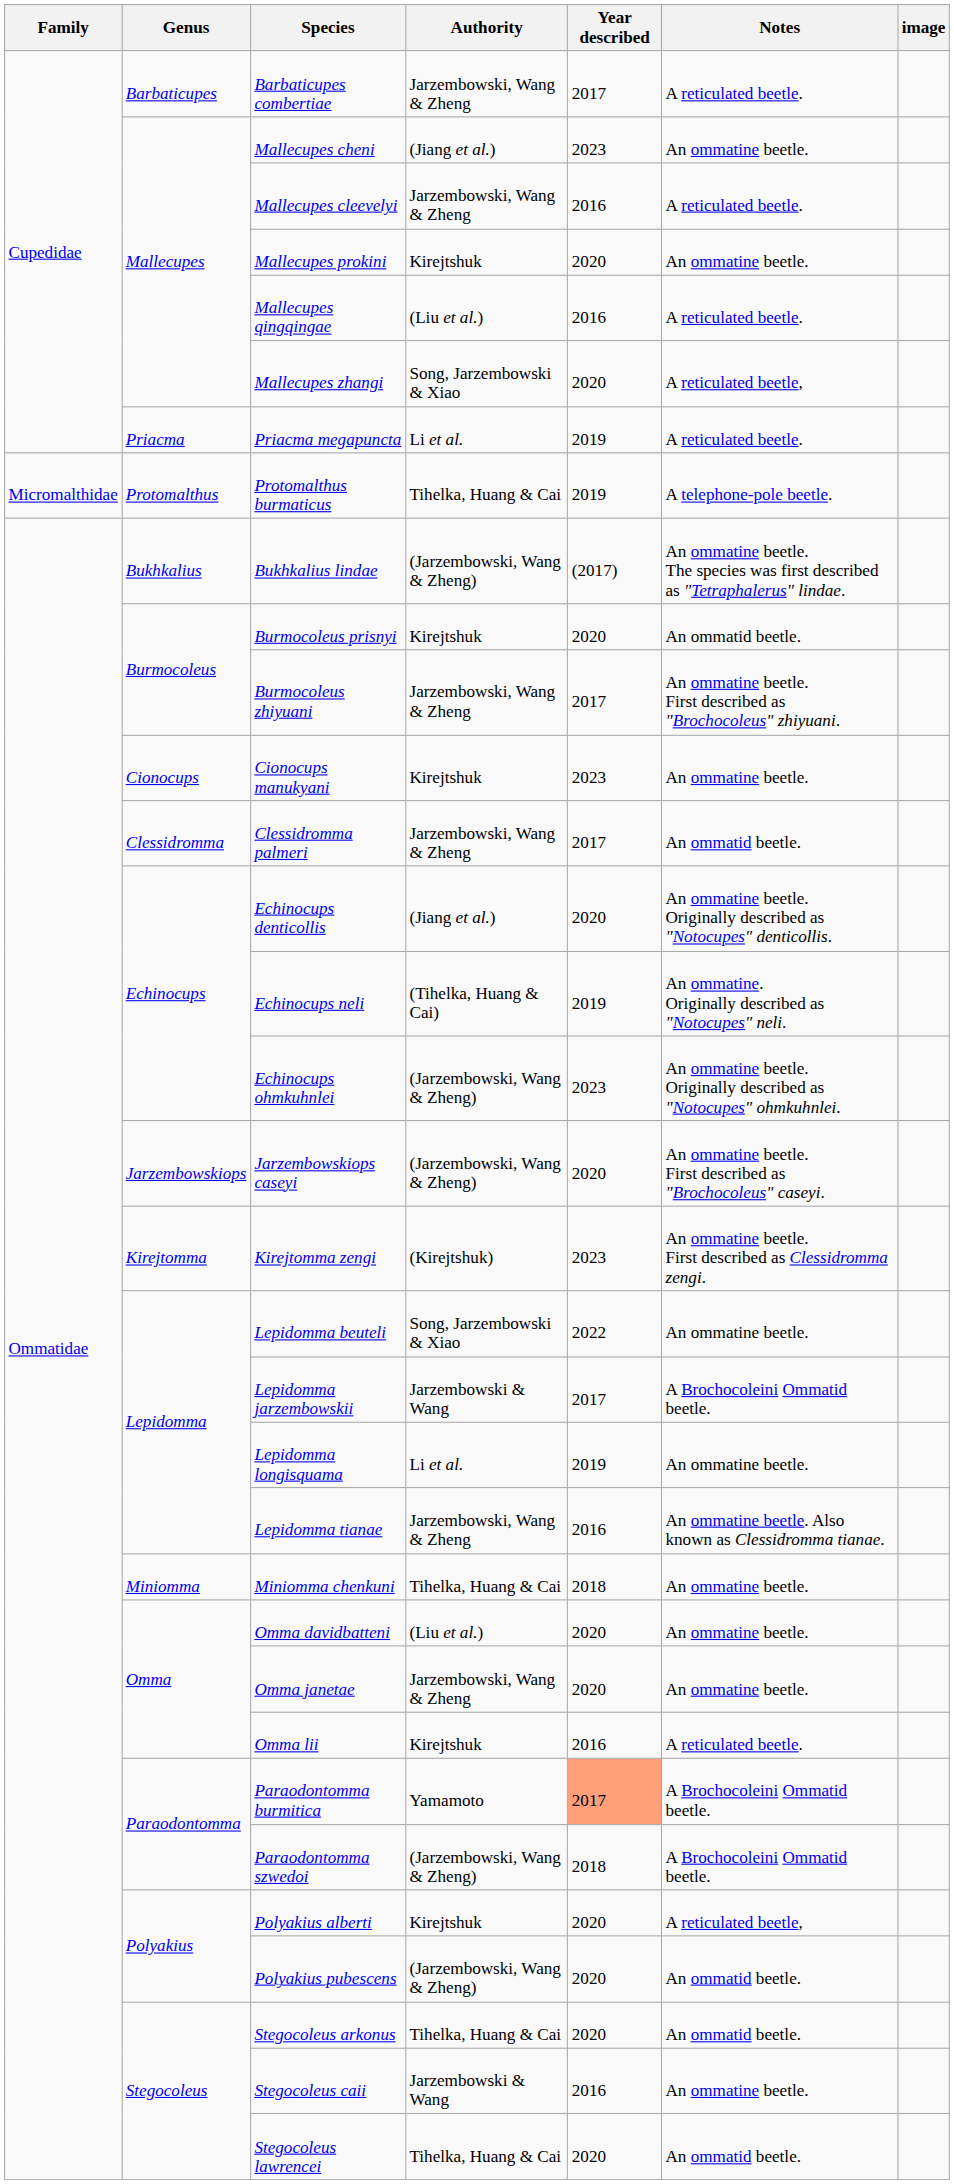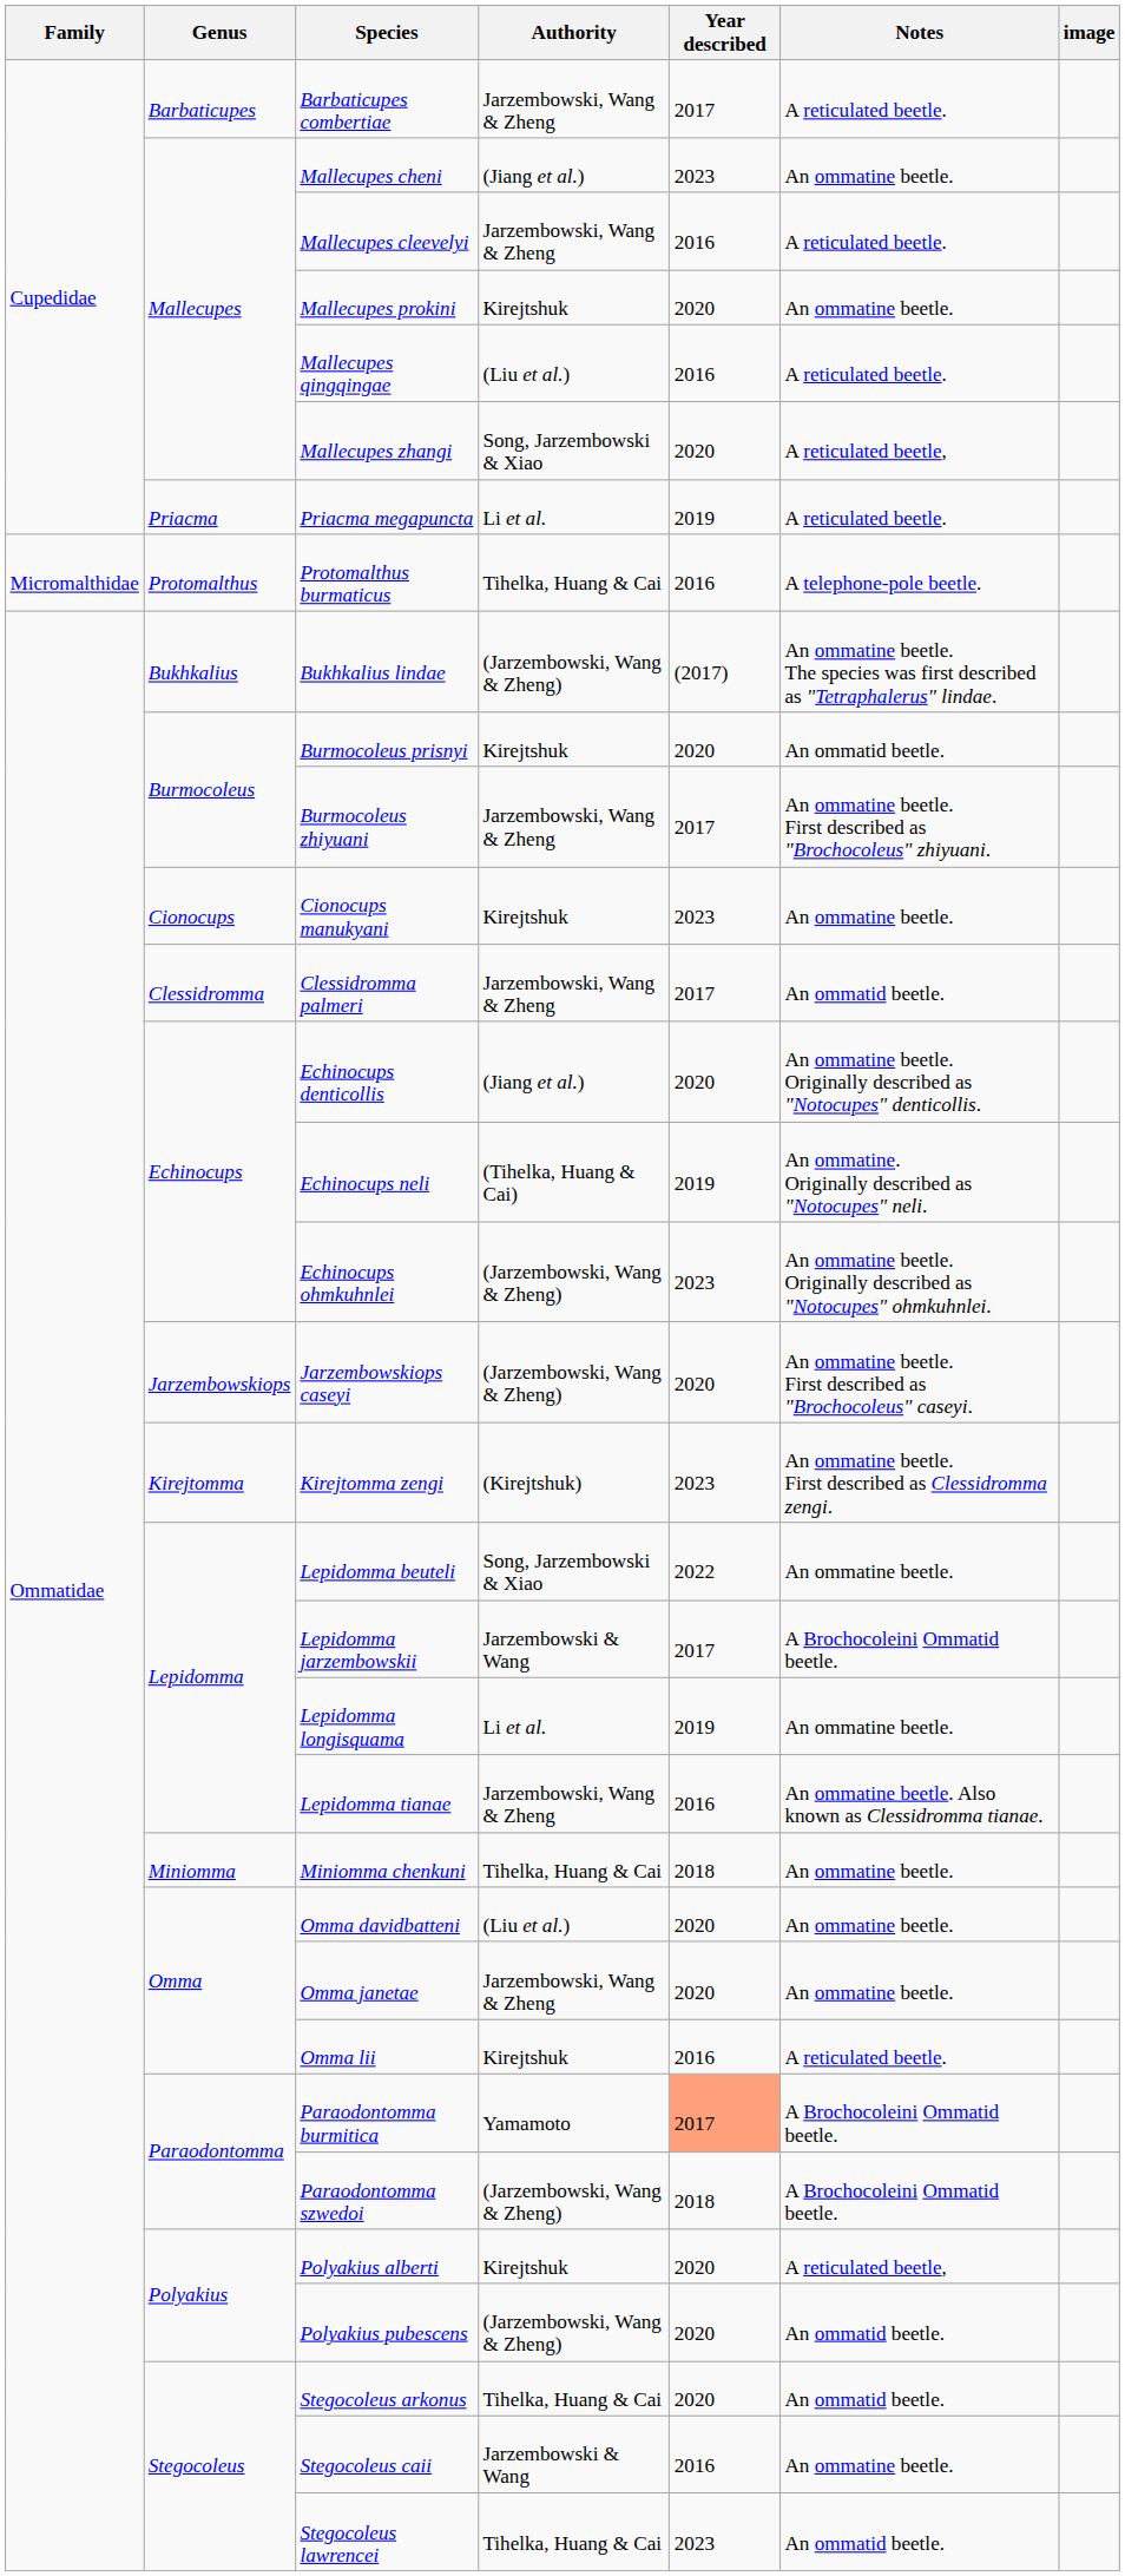Protomalthus burmaticus | Year described: 2019 -> 2016
Stegocoleus lawrencei | Year described: 2020 -> 2023
